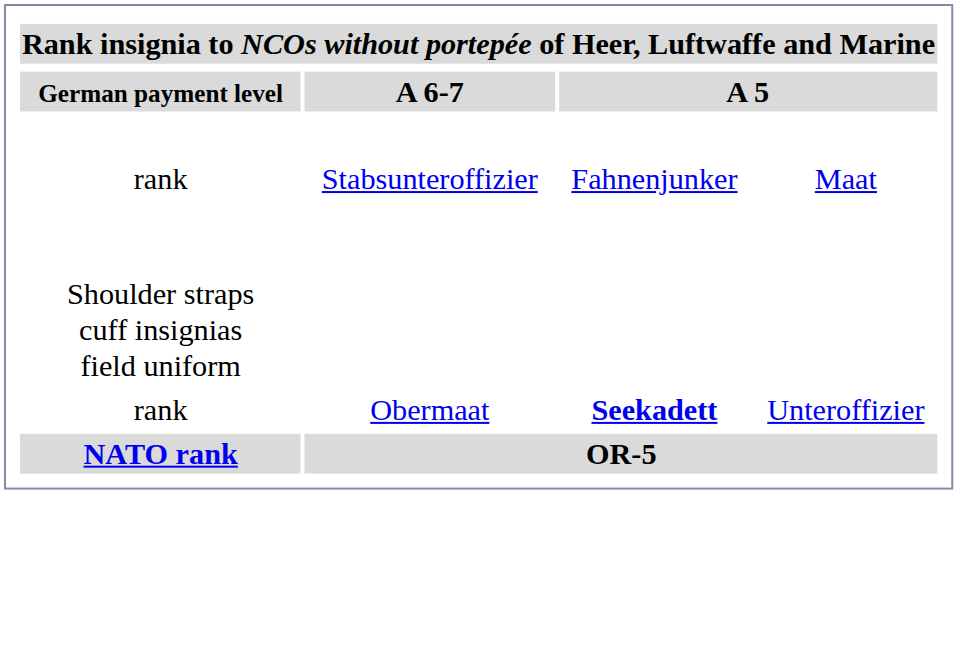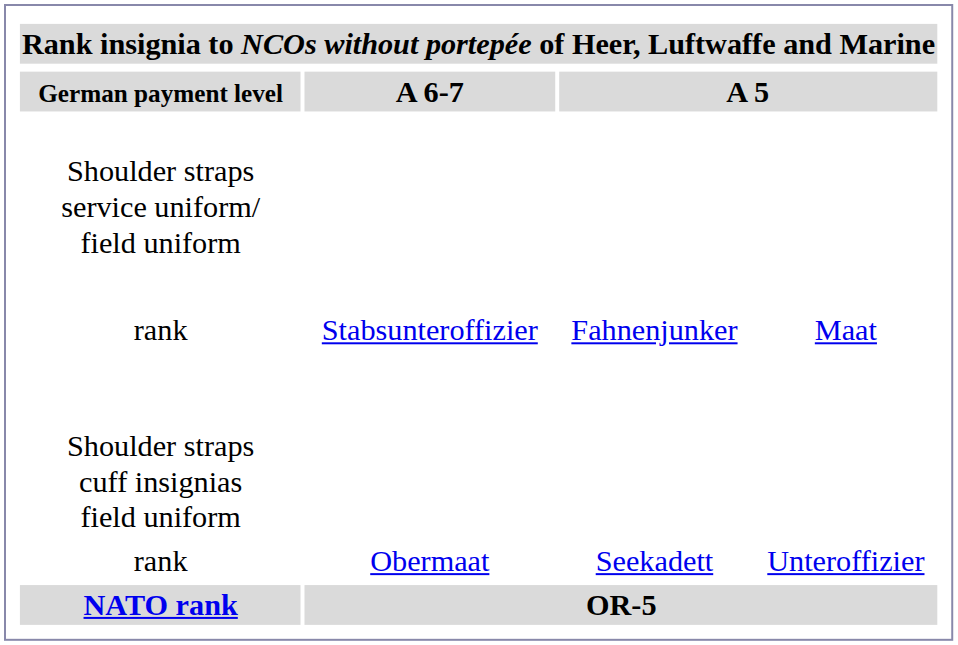+ row: Shoulder straps service uniform/ field uniform
rank / Obermaat | column 3: bold -> normal
